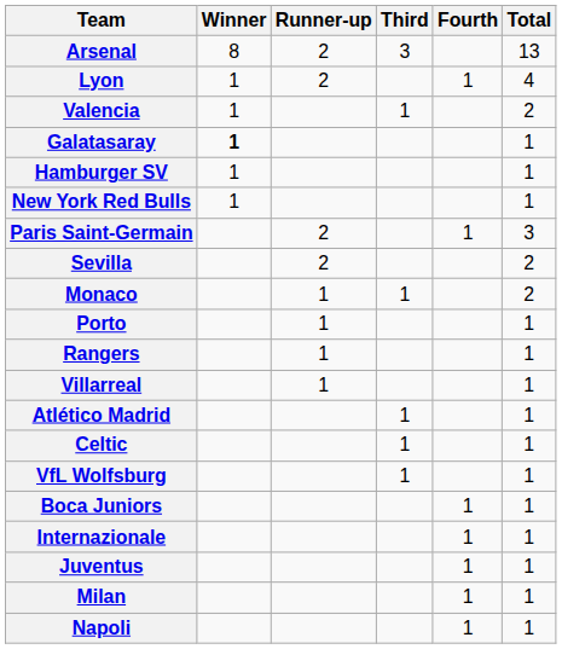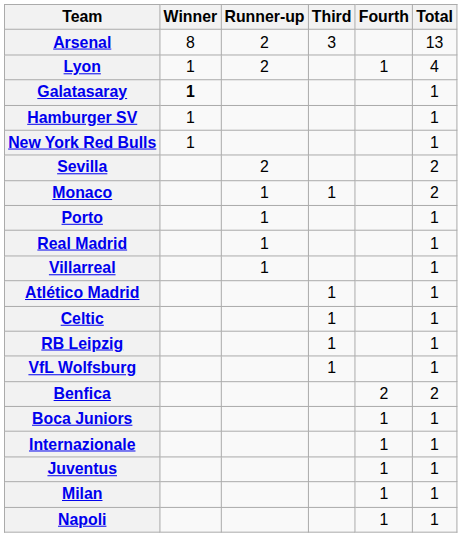- row: Valencia | 1 | 1 | 2
- row: Paris Saint-Germain | 2 | 1 | 3
- row: Rangers | 1 | 1
+ row: Real Madrid | 1 | 1
+ row: RB Leipzig | 1 | 1
+ row: Benfica | 2 | 2
